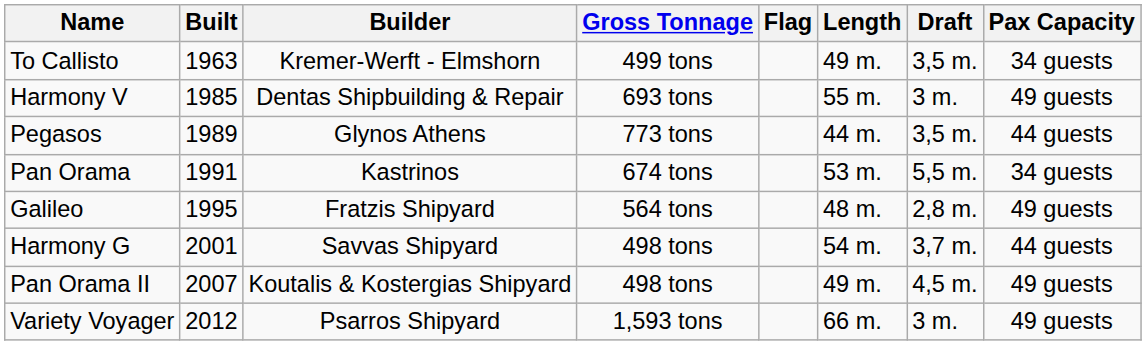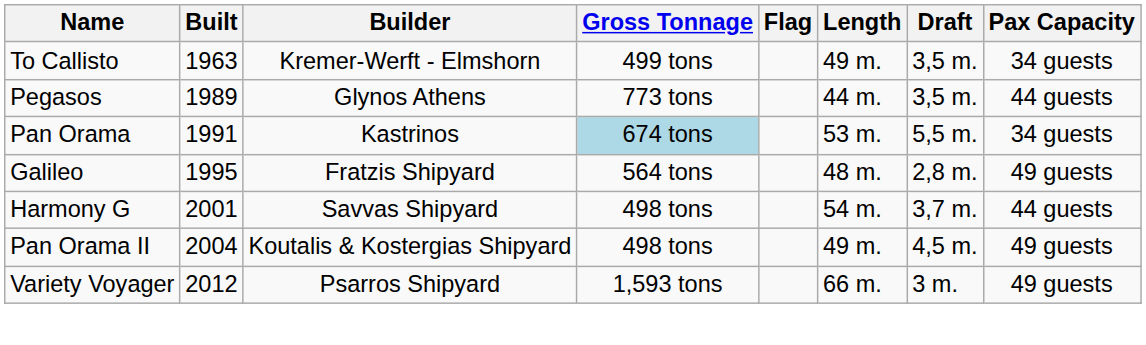- row: Harmony V | 1985 | Dentas Shipbuilding & Repair | 693 tons | 55 m. | 3 m. | 49 guests
Pan Orama | Gross Tonnage: no background -> lightblue background
Pan Orama II | Built: 2007 -> 2004
